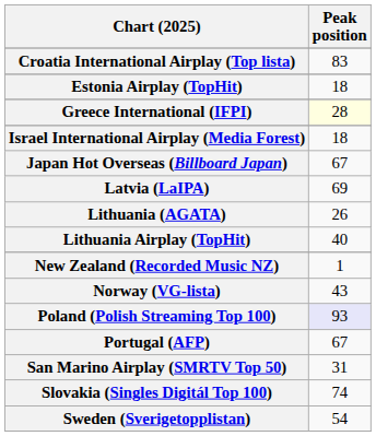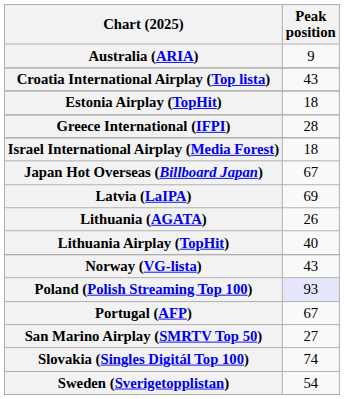+ row: Australia (ARIA) | 9
Croatia International Airplay (Top lista) | Peak position: 83 -> 43
Greece International (IFPI) | Peak position: lightyellow background -> no background
- row: New Zealand (Recorded Music NZ) | 1
San Marino Airplay (SMRTV Top 50) | Peak position: 31 -> 27
